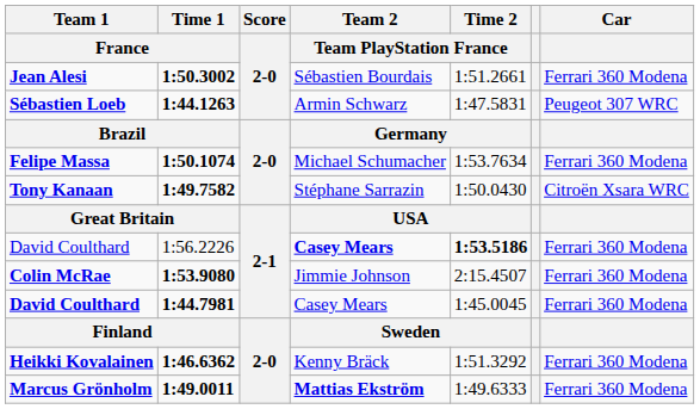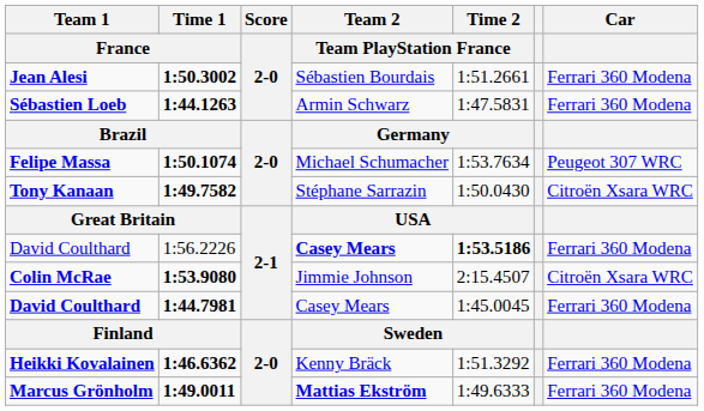1:44.1263 | Car: Peugeot 307 WRC -> Ferrari 360 Modena
1:50.1074 | Car: Ferrari 360 Modena -> Peugeot 307 WRC
1:53.9080 | Car: Ferrari 360 Modena -> Citroën Xsara WRC
